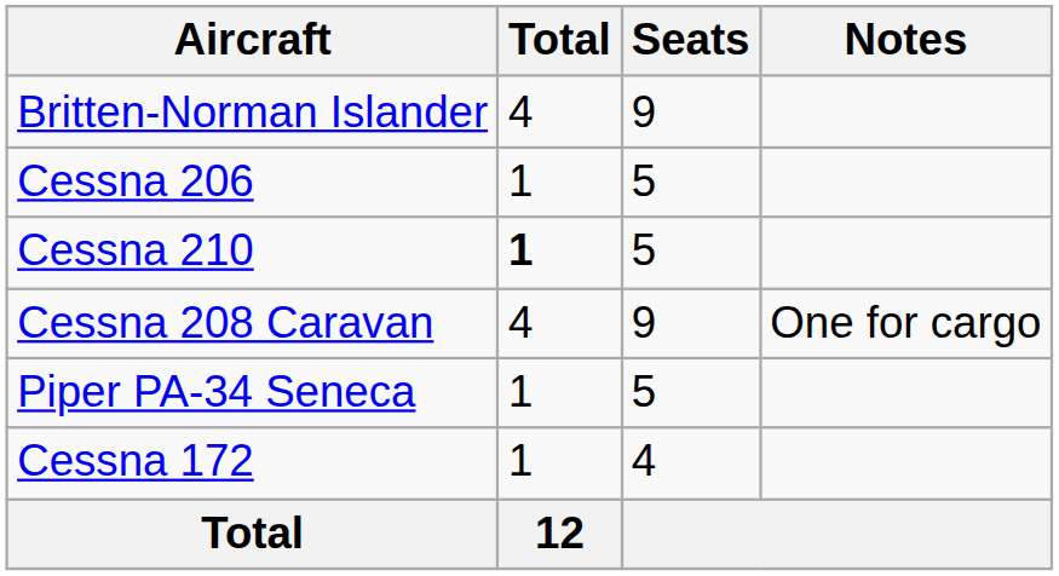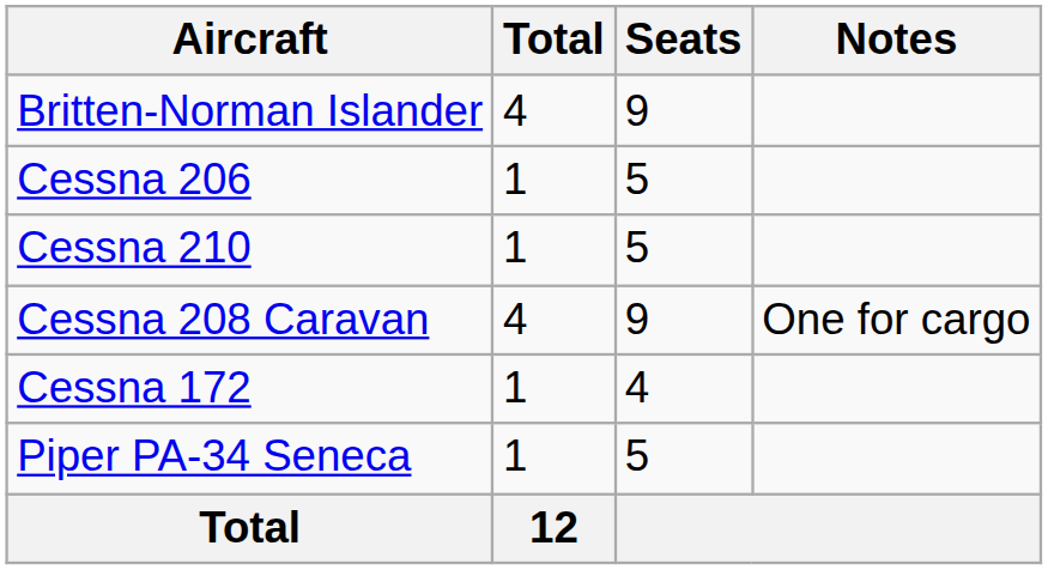Cessna 210 | Total: bold -> normal
rows swapped: Cessna 172 <-> Piper PA-34 Seneca
